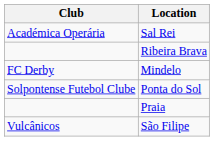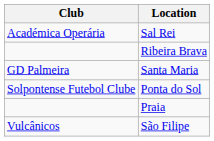- row: FC Derby | Mindelo
+ row: GD Palmeira | Santa Maria
